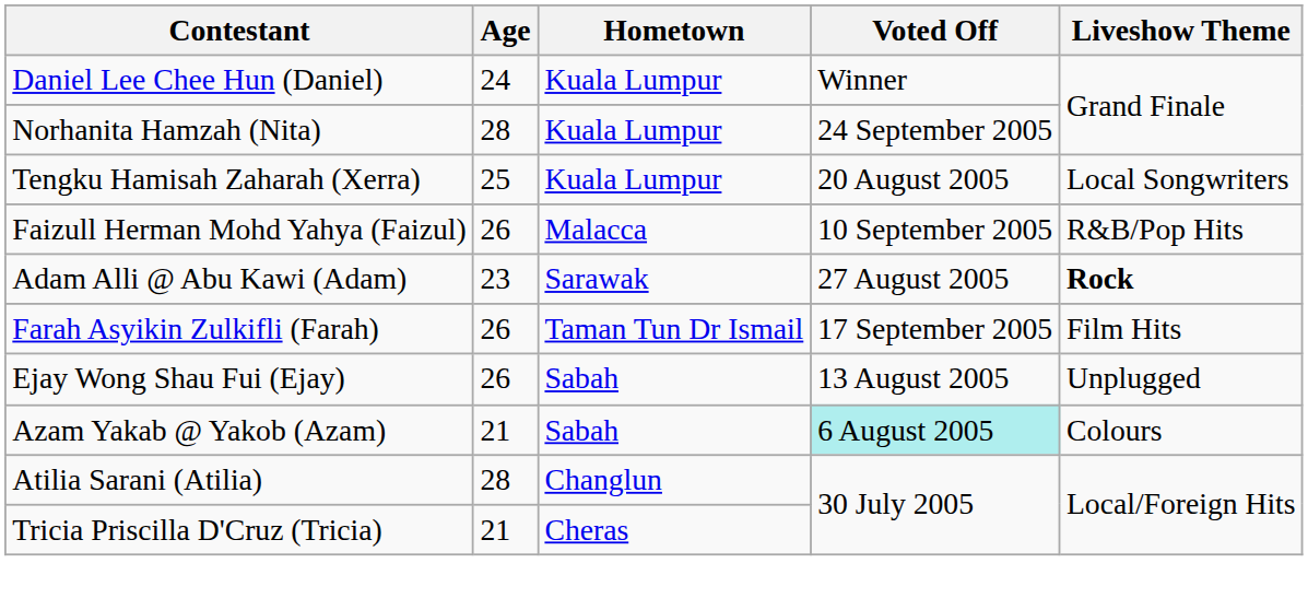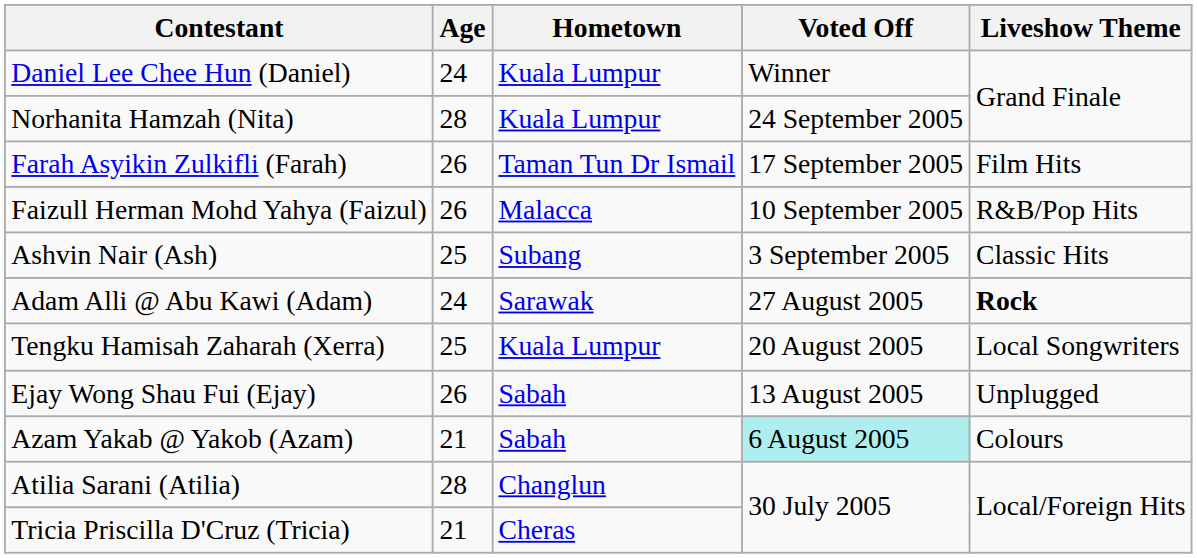rows swapped: Farah Asyikin Zulkifli (Farah) <-> Tengku Hamisah Zaharah (Xerra)
+ row: Ashvin Nair (Ash) | 25 | Subang | 3 September 2005 | Classic Hits
Adam Alli @ Abu Kawi (Adam) | Age: 23 -> 24
